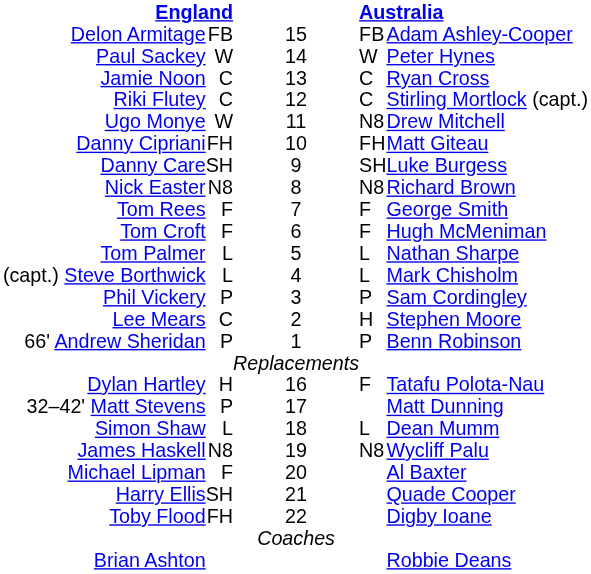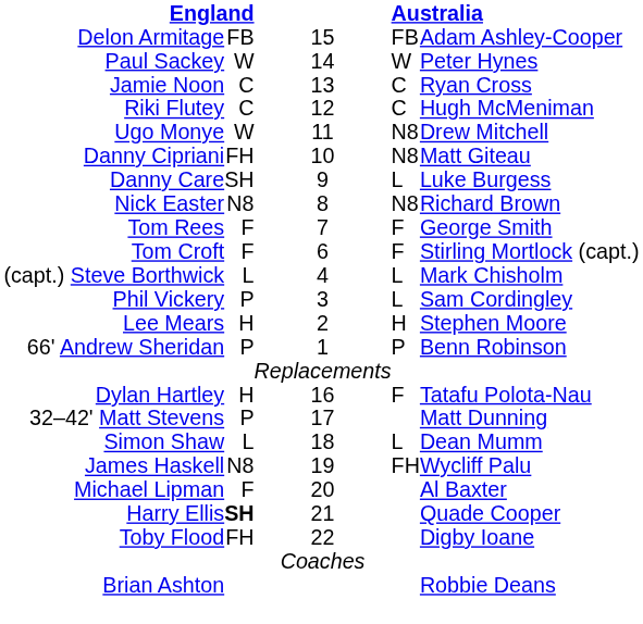Riki Flutey | column 5: Stirling Mortlock (capt.) -> Hugh McMeniman
Danny Cipriani | column 4: FH -> N8
Danny Care | column 4: SH -> L
Tom Croft | column 5: Hugh McMeniman -> Stirling Mortlock (capt.)
- row: Tom Palmer | L | 5 | L | Nathan Sharpe
Phil Vickery | column 4: P -> L
Lee Mears | column 2: C -> H
James Haskell | column 4: N8 -> FH
Harry Ellis | column 2: normal -> bold
